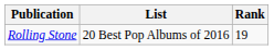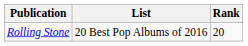Rolling Stone | Rank: 19 -> 20
